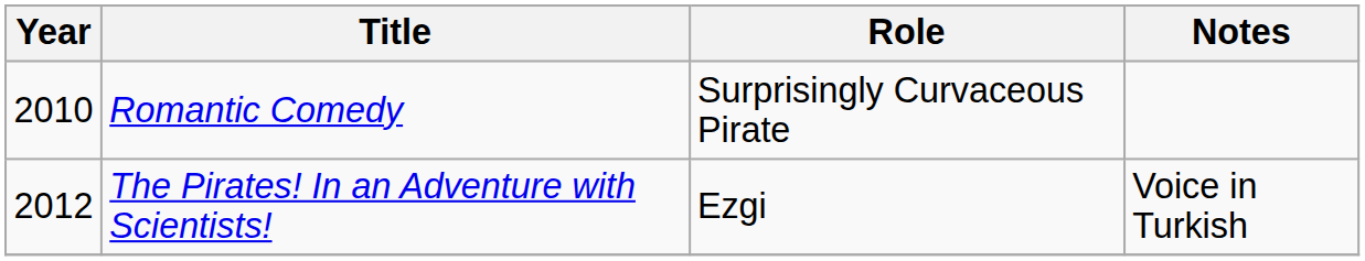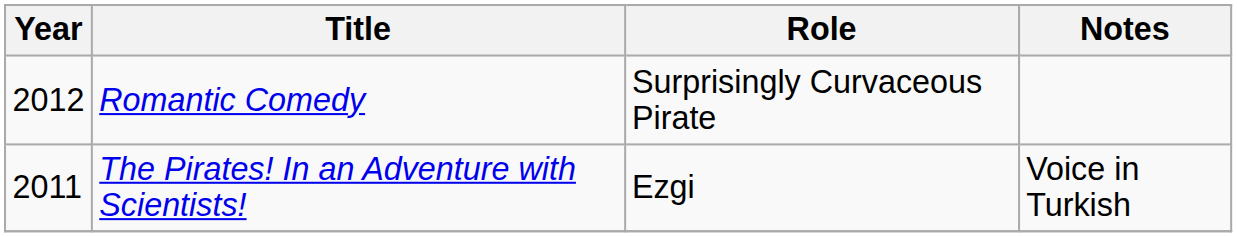Romantic Comedy | Year: 2010 -> 2012
The Pirates! In an Adventure with Scientists! | Year: 2012 -> 2011
